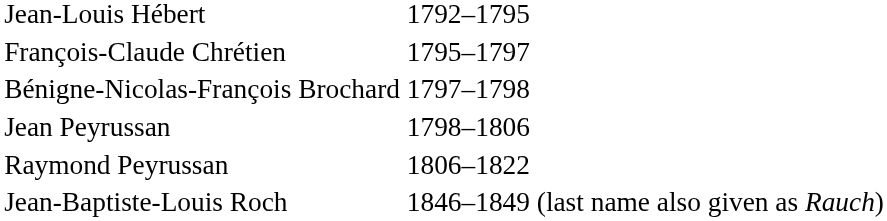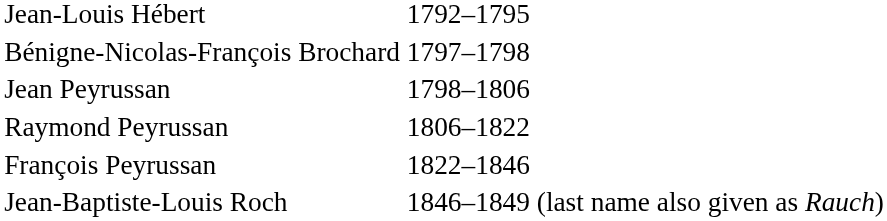- row: François-Claude Chrétien | 1795–1797
+ row: François Peyrussan | 1822–1846
